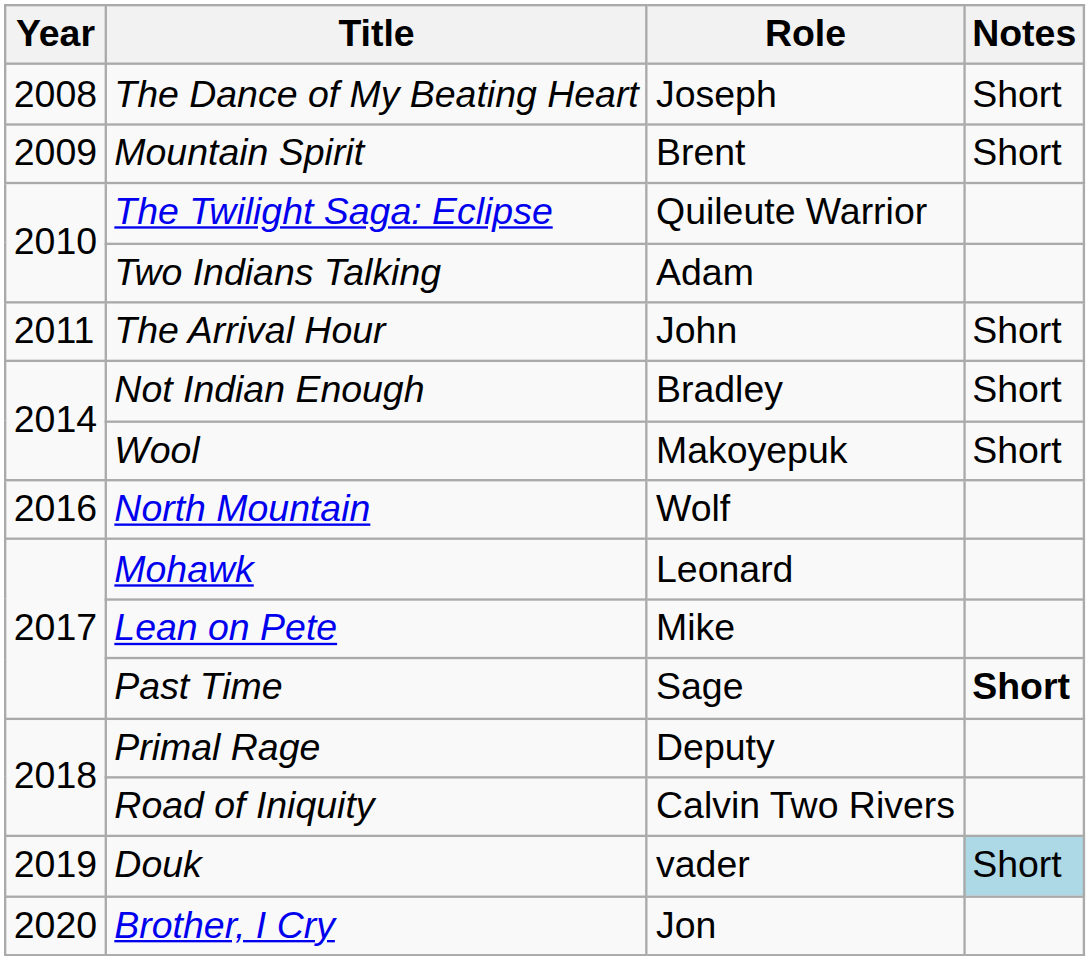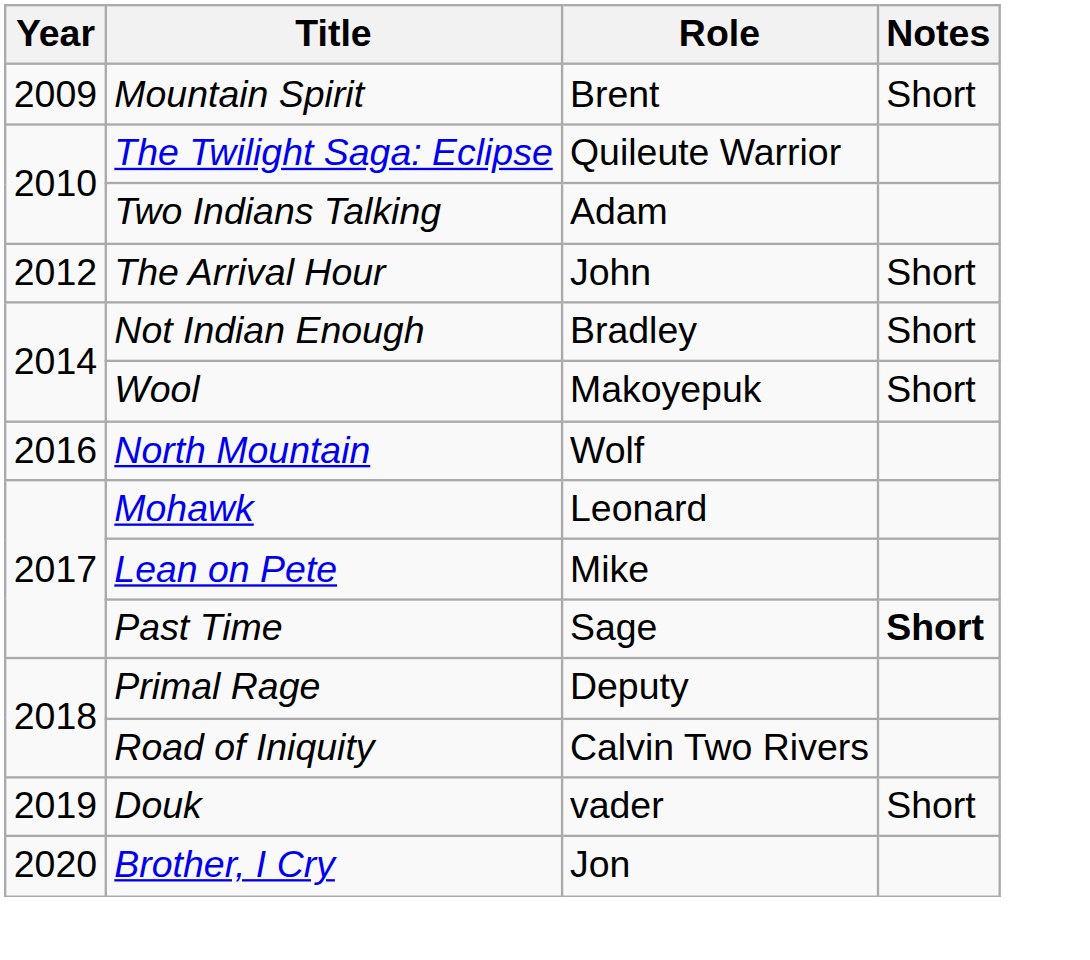- row: 2008 | The Dance of My Beating Heart | Joseph | Short
The Arrival Hour | Year: 2011 -> 2012
Douk | Notes: lightblue background -> no background
